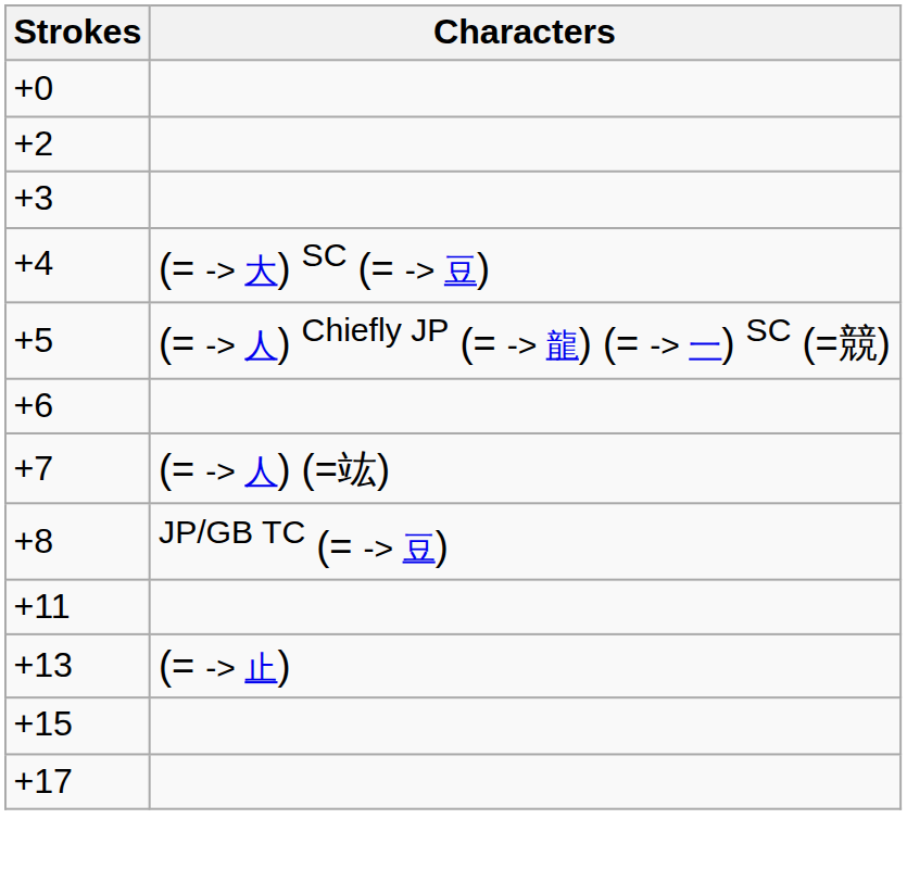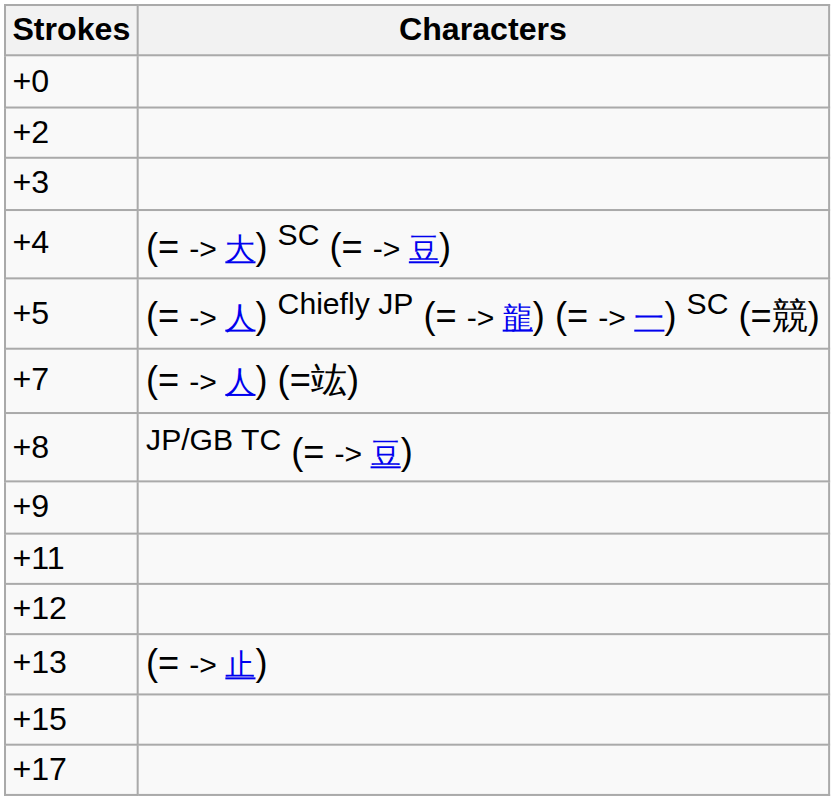- row: +6
+ row: +9
+ row: +12
